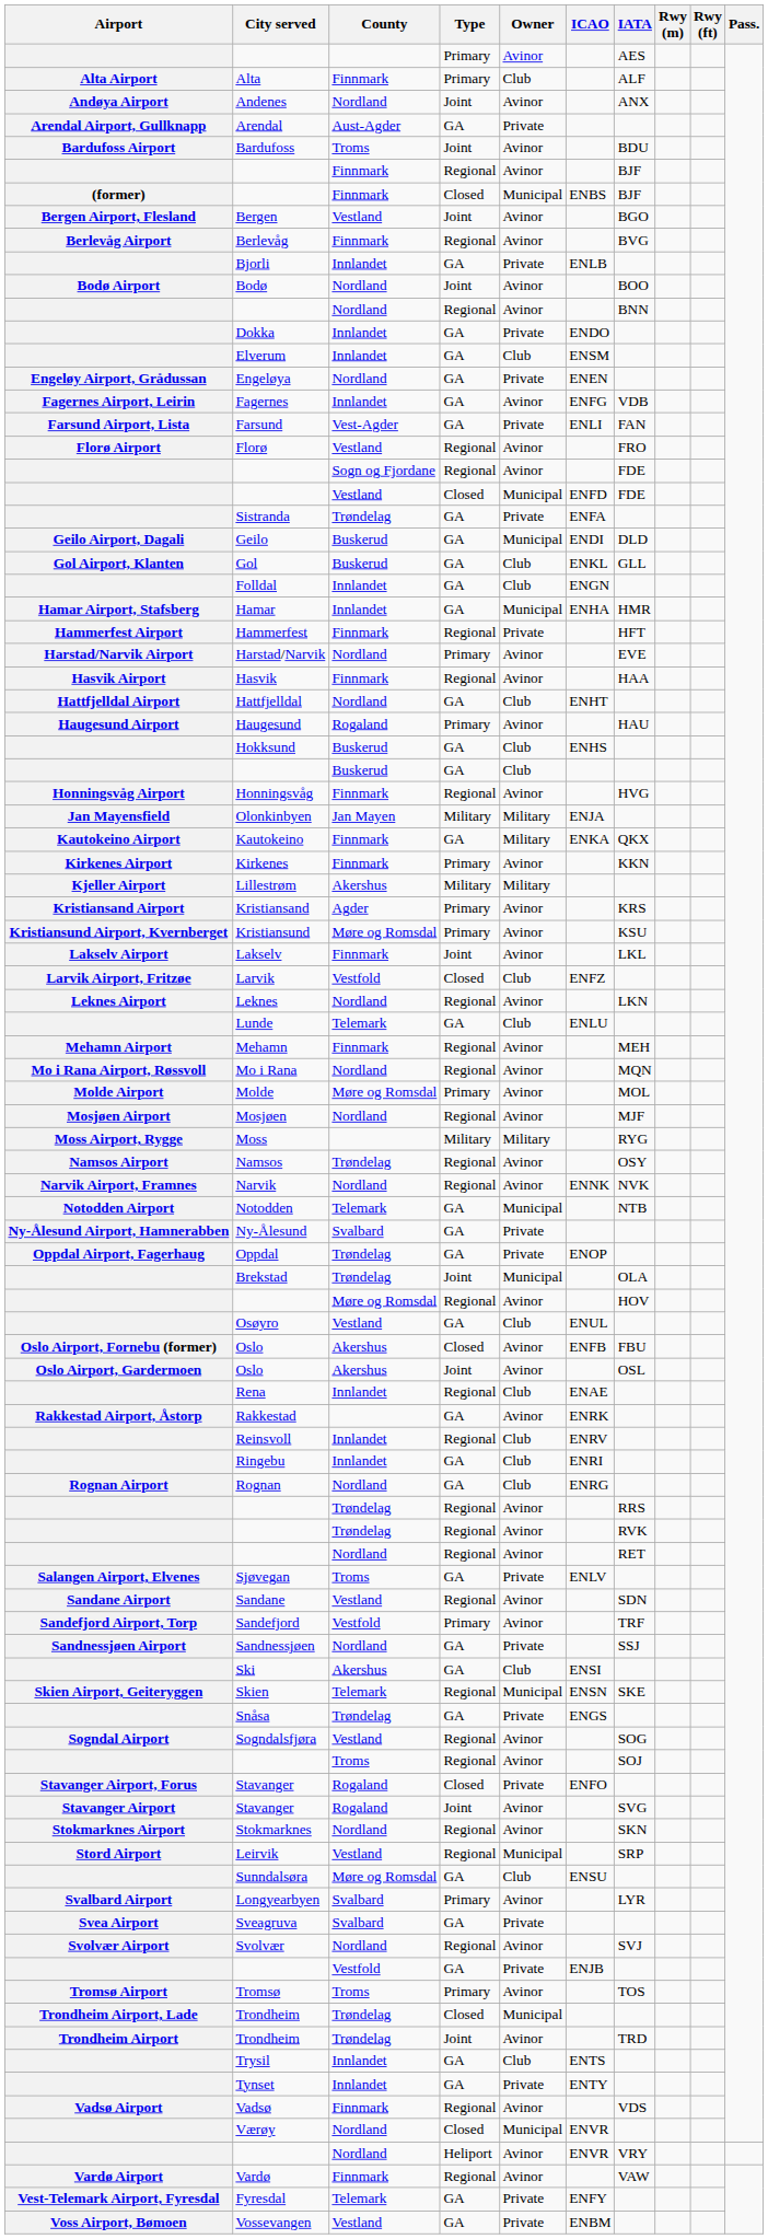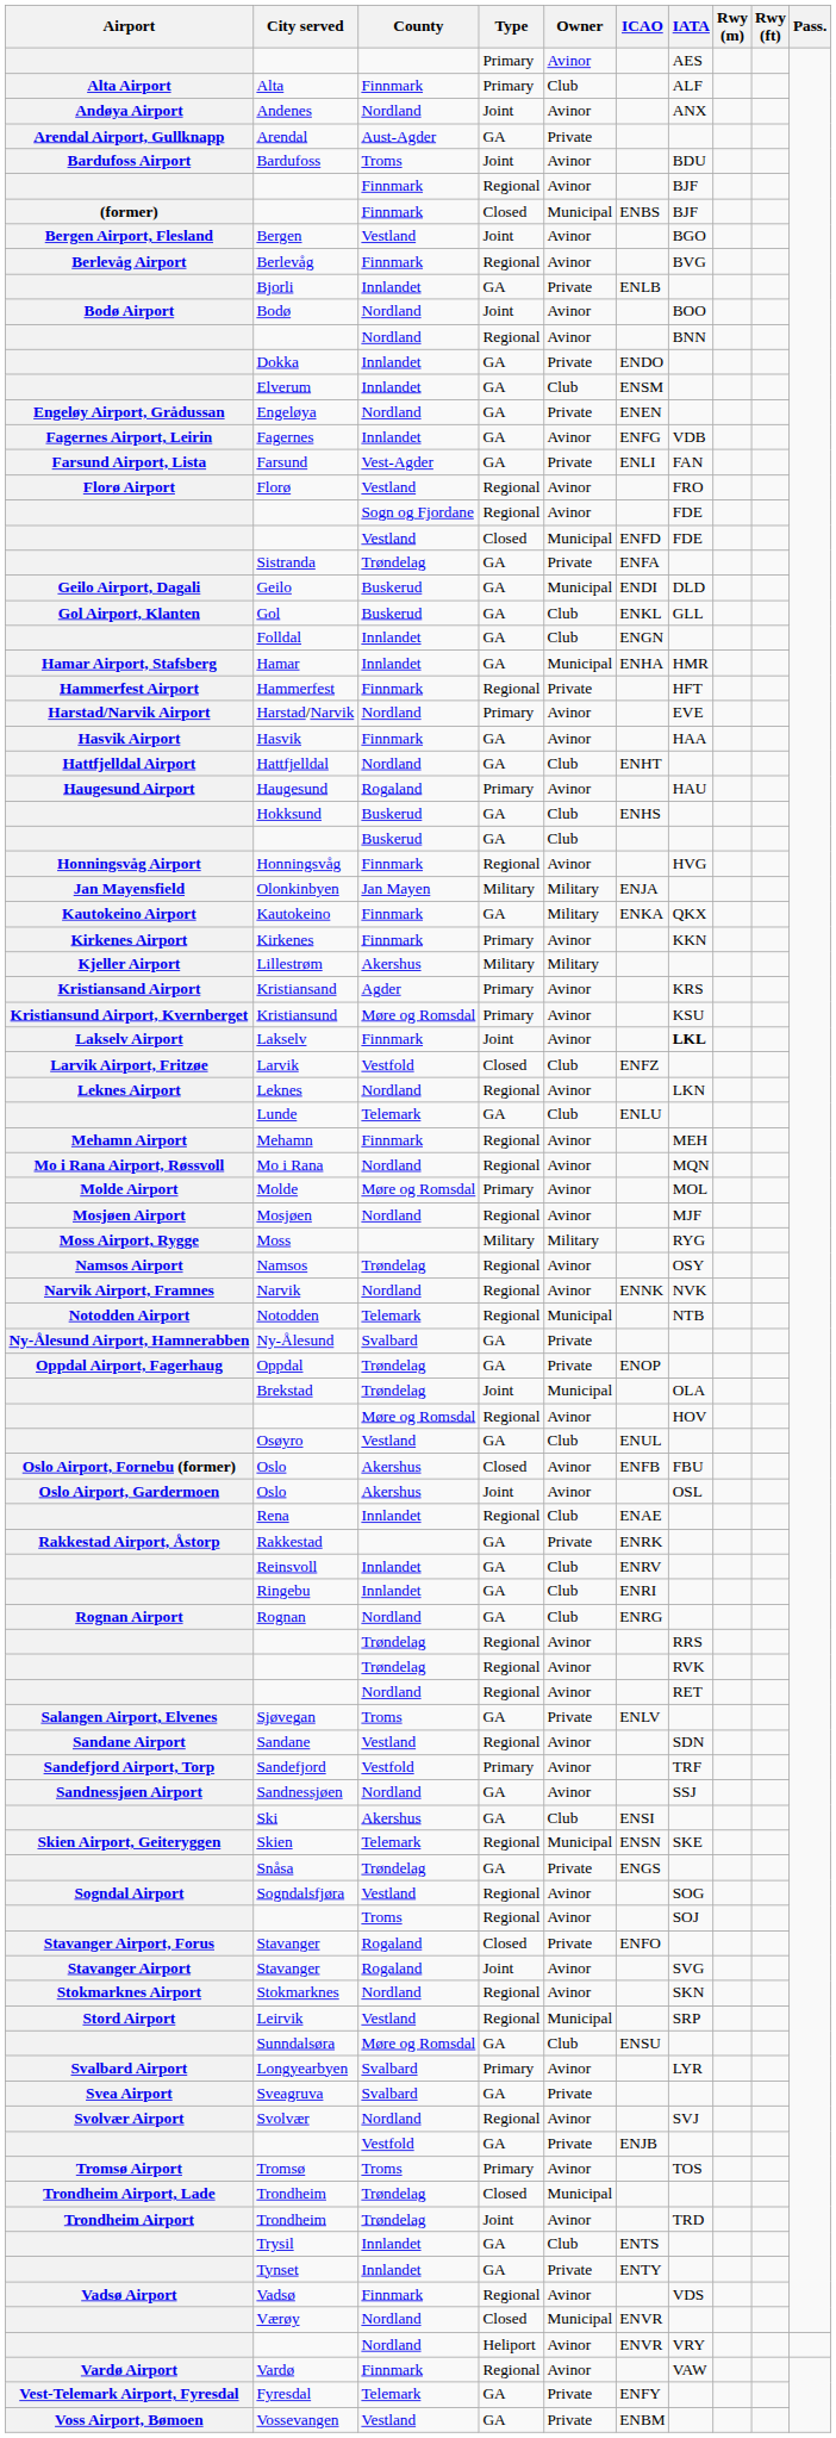Hasvik | Type: Regional -> GA
Lakselv | IATA: normal -> bold
Notodden | Type: GA -> Regional
Rakkestad | Owner: Avinor -> Private
Reinsvoll | Type: Regional -> GA
Sandnessjøen | Owner: Private -> Avinor
